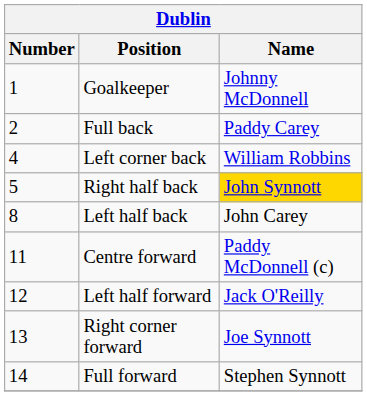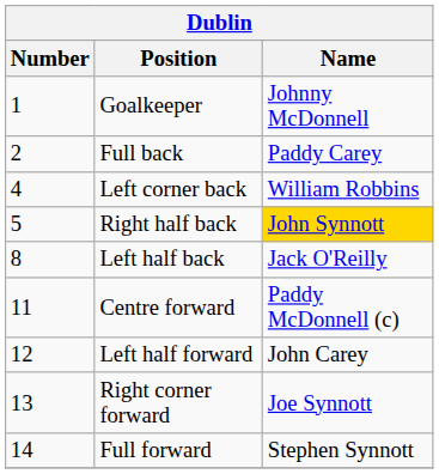Left half back | Name: John Carey -> Jack O'Reilly
Left half forward | Name: Jack O'Reilly -> John Carey
